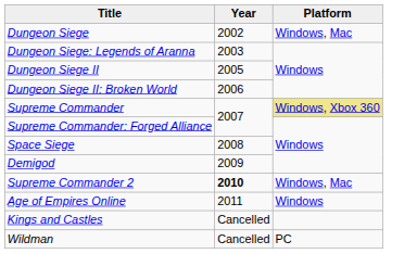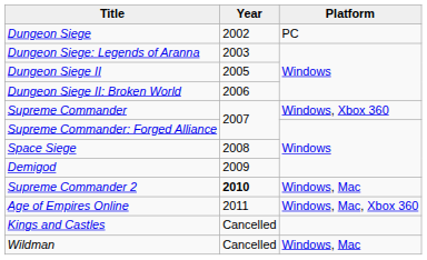Dungeon Siege | Platform: Windows, Mac -> PC
Supreme Commander | Platform: khaki background -> no background
Age of Empires Online | Platform: Windows -> Windows, Mac, Xbox 360
Wildman | Platform: PC -> Windows, Mac
